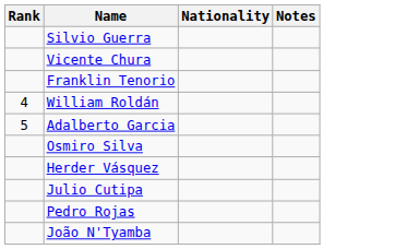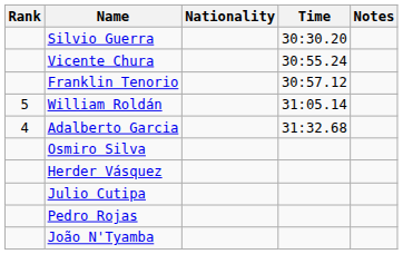+ column: Time | 30:30.20 | 30:55.24 | 30:57.12 | 31:05.14 | 31:32.68
William Roldán | Rank: 4 -> 5
Adalberto Garcia | Rank: 5 -> 4
